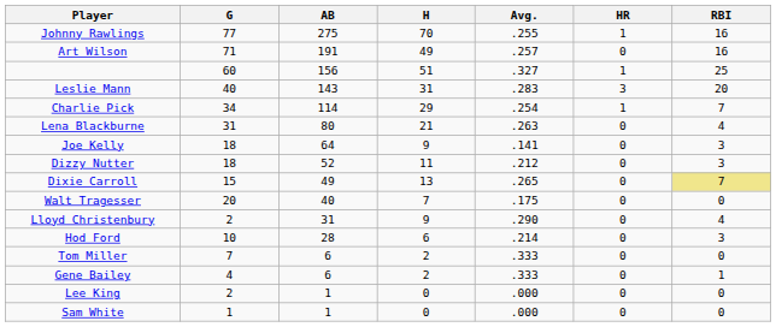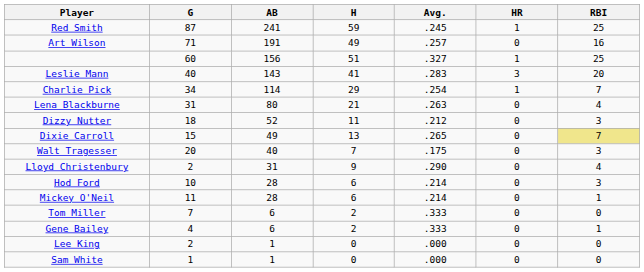- row: Johnny Rawlings | 77 | 275 | 70 | .255 | 1 | 16
+ row: Red Smith | 87 | 241 | 59 | .245 | 1 | 25
Leslie Mann | H: 31 -> 41
- row: Joe Kelly | 18 | 64 | 9 | .141 | 0 | 3
Walt Tragesser | RBI: 0 -> 3
+ row: Mickey O'Neil | 11 | 28 | 6 | .214 | 0 | 1
